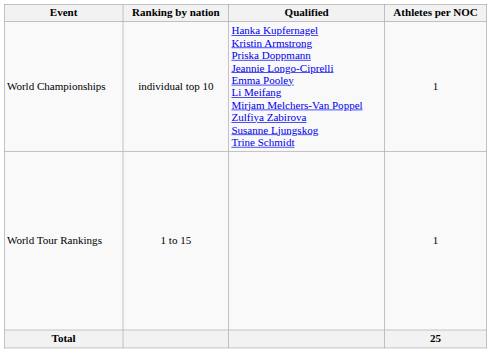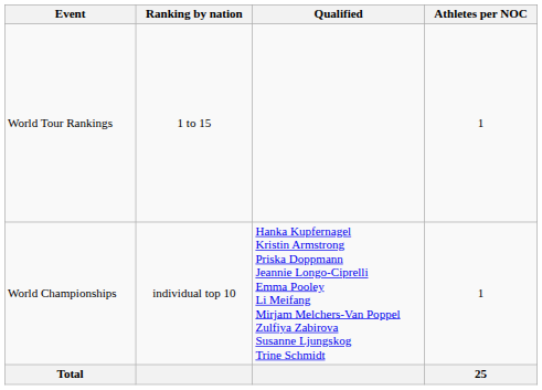rows swapped: World Tour Rankings <-> World Championships
